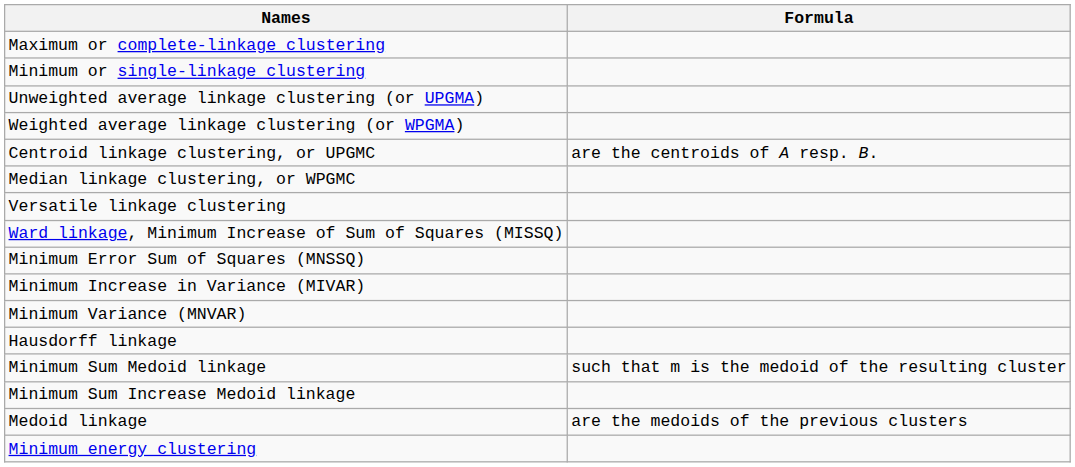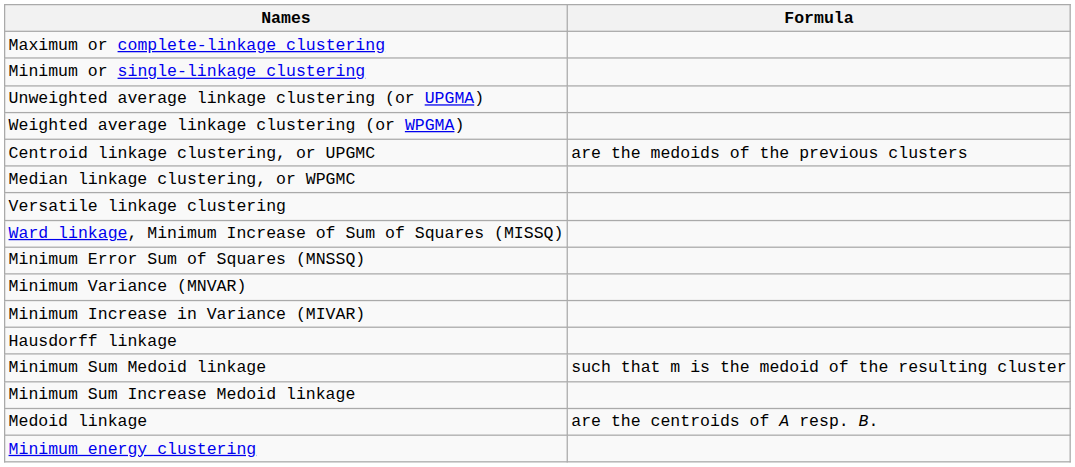Centroid linkage clustering, or UPGMC | Formula: are the centroids of A resp. B. -> are the medoids of the previous clusters
rows swapped: Minimum Increase in Variance (MIVAR) <-> Minimum Variance (MNVAR)
Medoid linkage | Formula: are the medoids of the previous clusters -> are the centroids of A resp. B.
